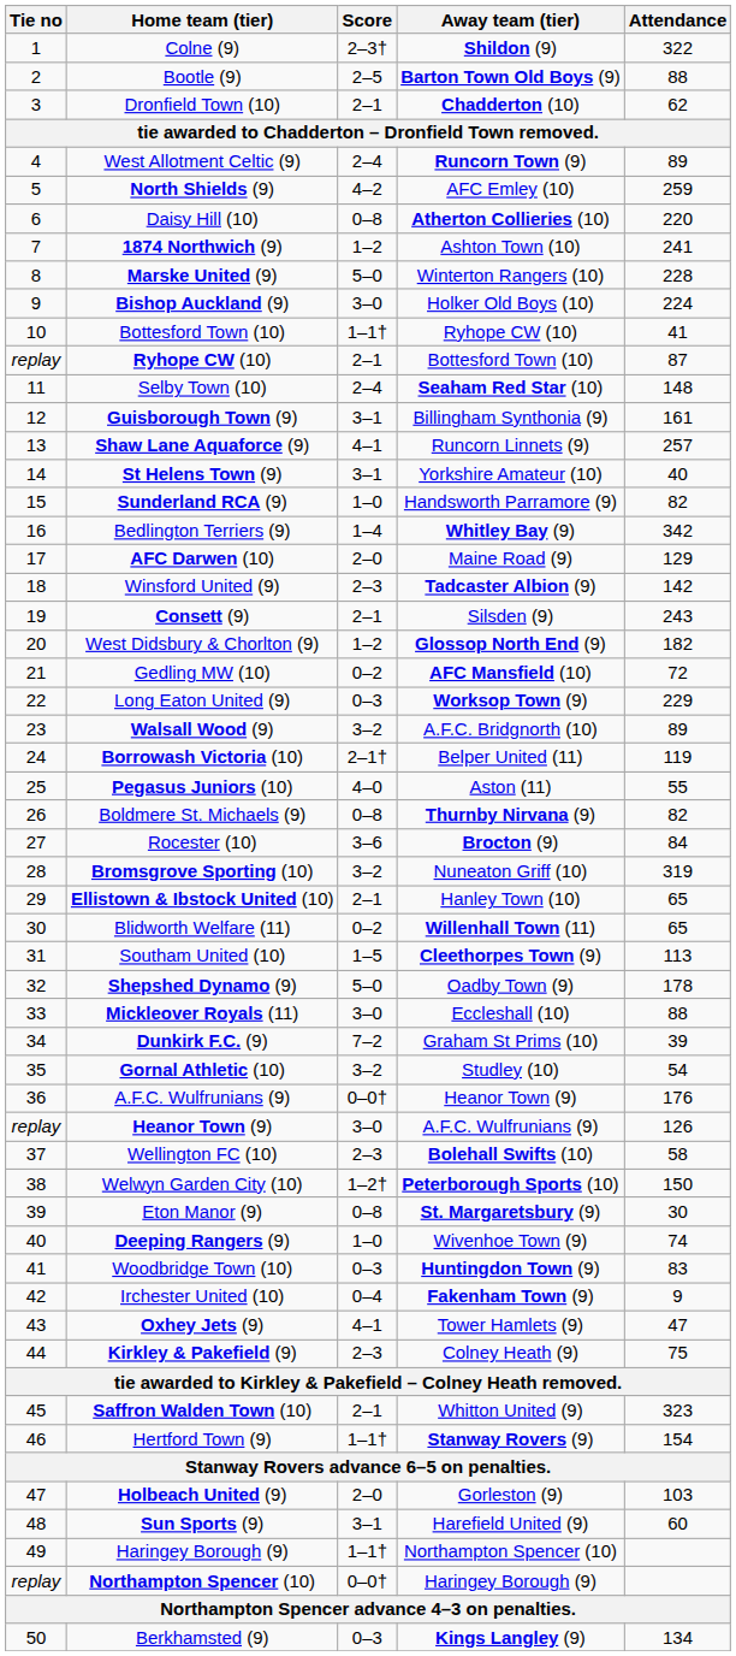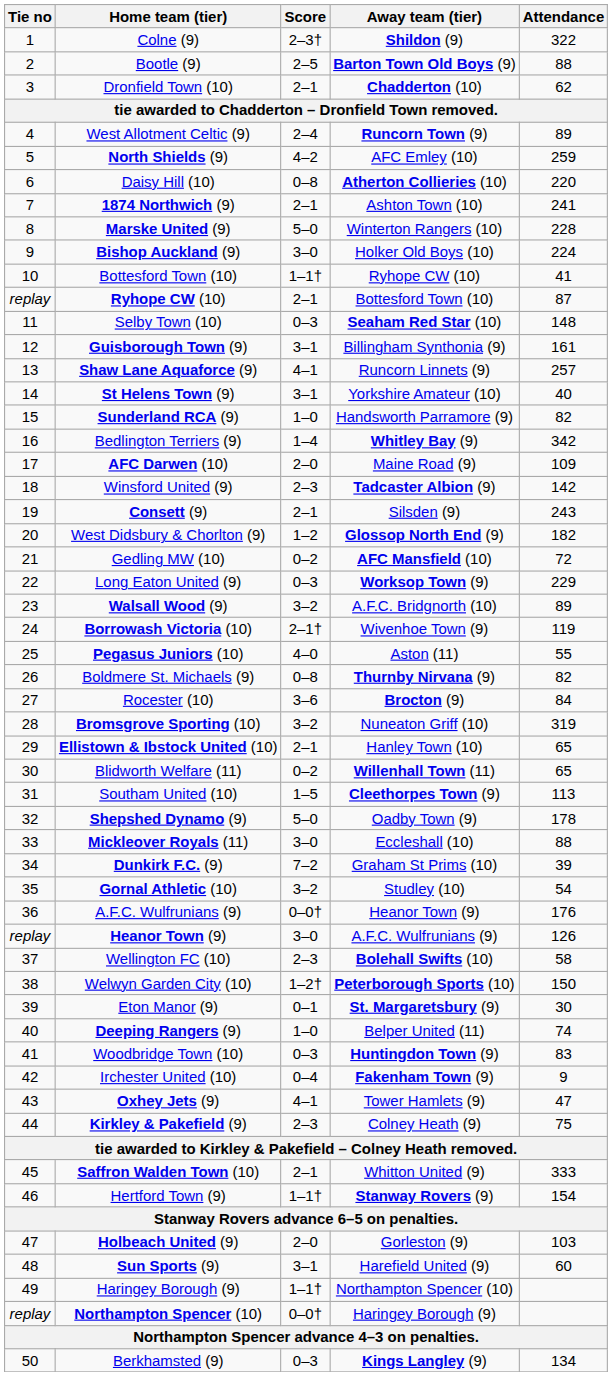1874 Northwich (9) | Score: 1–2 -> 2–1
Selby Town (10) | Score: 2–4 -> 0–3
AFC Darwen (10) | Attendance: 129 -> 109
Borrowash Victoria (10) | Away team (tier): Belper United (11) -> Wivenhoe Town (9)
Eton Manor (9) | Score: 0–8 -> 0–1
Deeping Rangers (9) | Away team (tier): Wivenhoe Town (9) -> Belper United (11)
Saffron Walden Town (10) | Attendance: 323 -> 333
